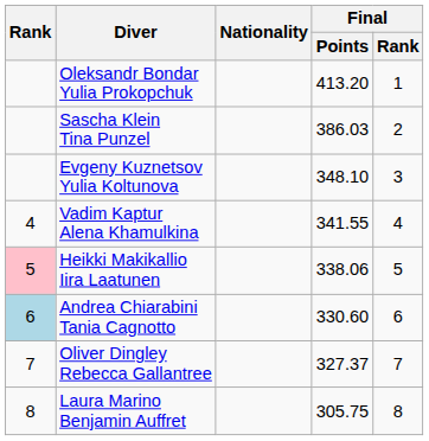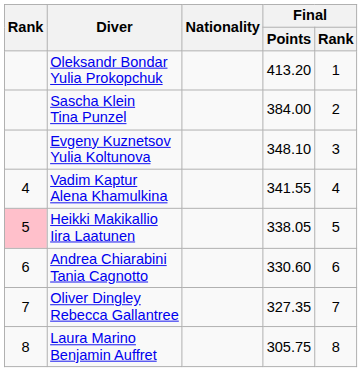Sascha Klein Tina Punzel | Final / Points: 386.03 -> 384.00
Heikki Makikallio Iira Laatunen | Final / Points: 338.06 -> 338.05
Andrea Chiarabini Tania Cagnotto | Rank: lightblue background -> no background
Oliver Dingley Rebecca Gallantree | Final / Points: 327.37 -> 327.35
